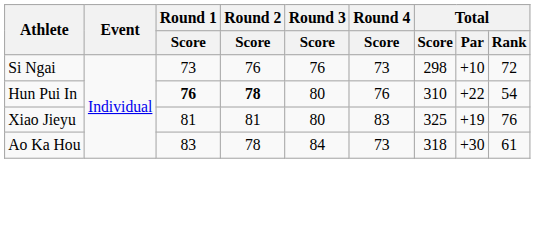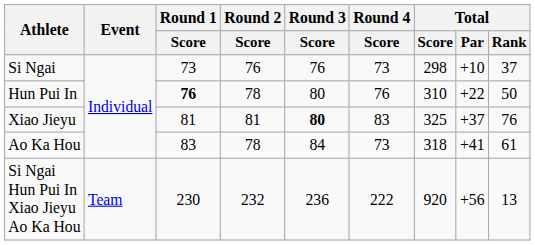Si Ngai | Total / Rank: 72 -> 37
Hun Pui In | Round 2 / Score: bold -> normal
Hun Pui In | Total / Rank: 54 -> 50
Xiao Jieyu | Round 3 / Score: normal -> bold
Xiao Jieyu | Total / Par: +19 -> +37
Ao Ka Hou | Total / Par: +30 -> +41
+ row: Si Ngai Hun Pui In Xiao Jieyu Ao Ka Hou | Team | 230 | 232 | 236 | 222 | 920 | +56 | 13
